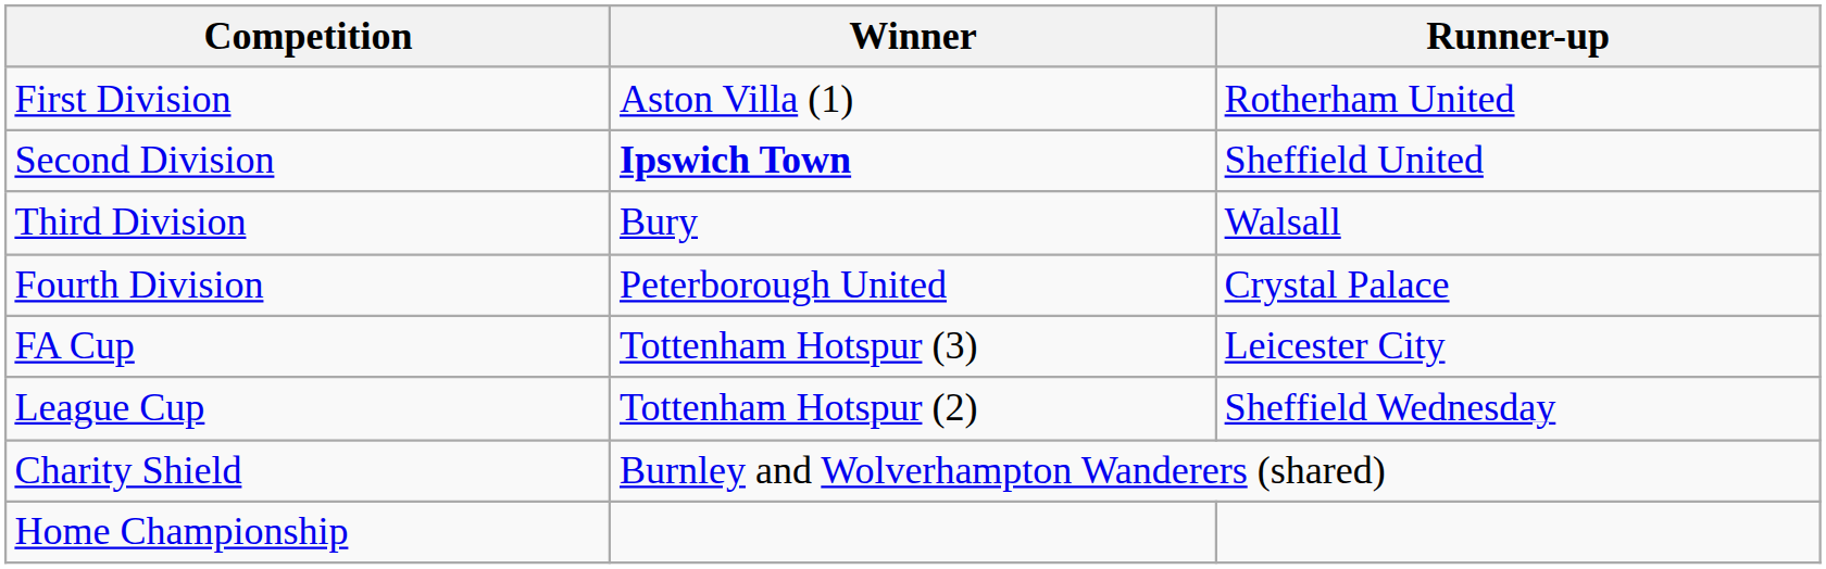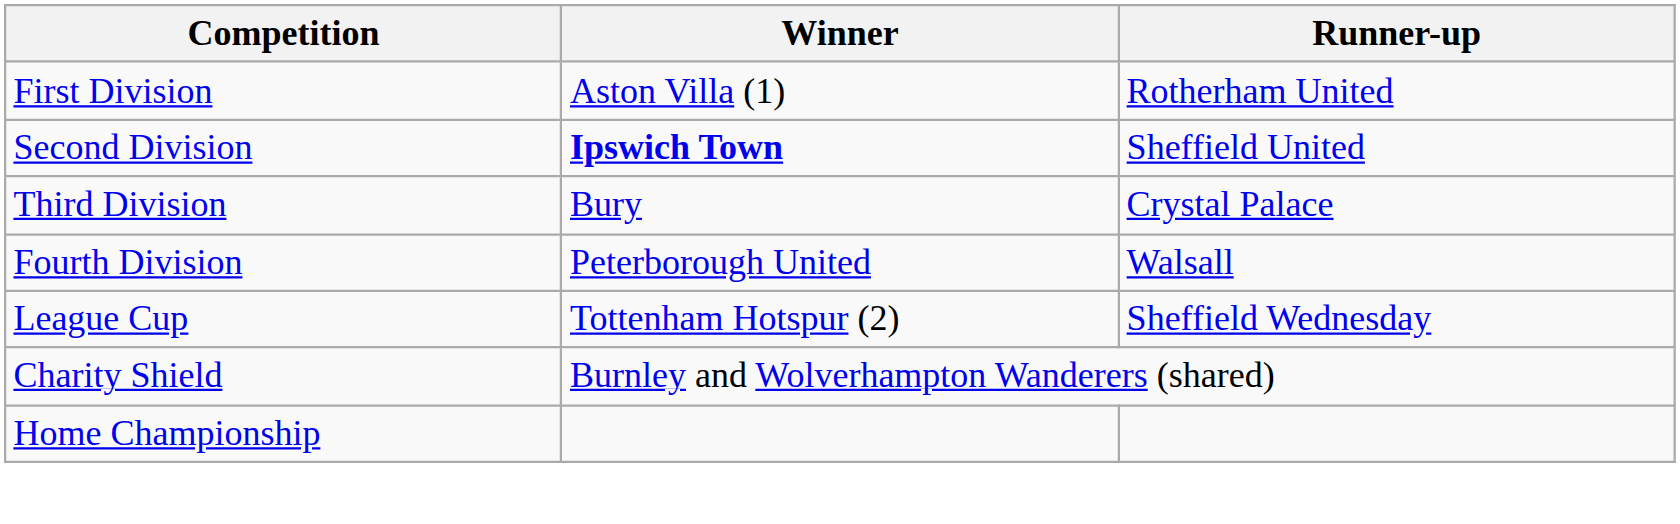Third Division | Runner-up: Walsall -> Crystal Palace
Fourth Division | Runner-up: Crystal Palace -> Walsall
- row: FA Cup | Tottenham Hotspur (3) | Leicester City
